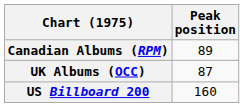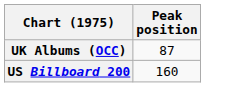- row: Canadian Albums (RPM) | 89
